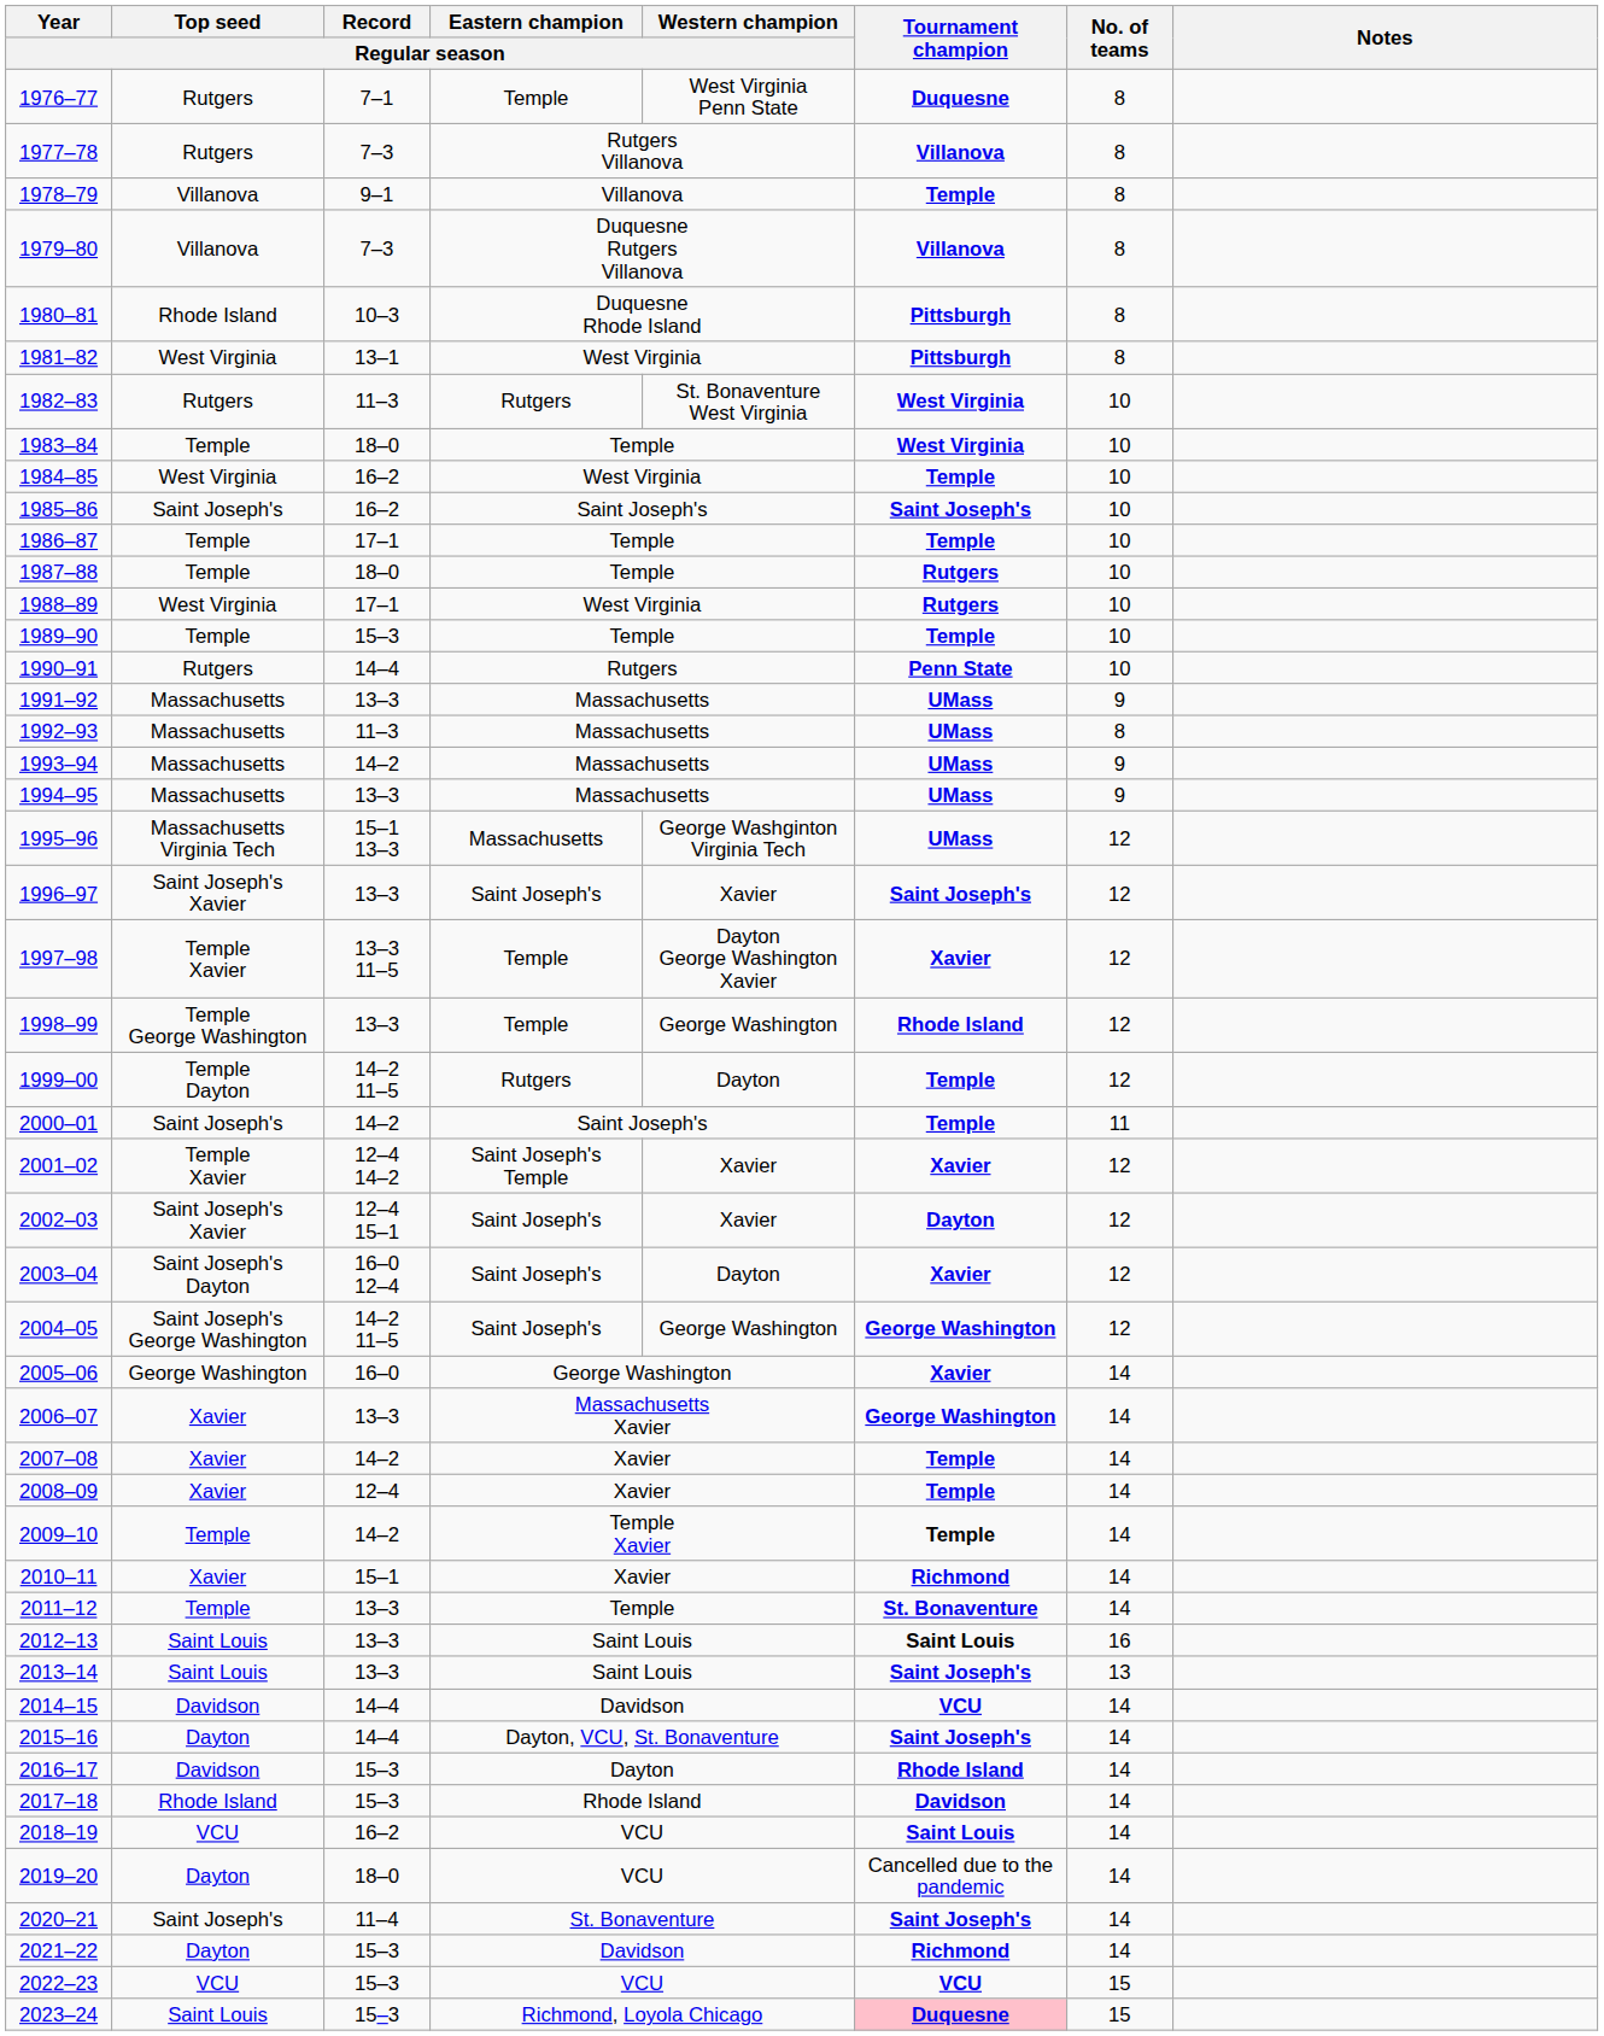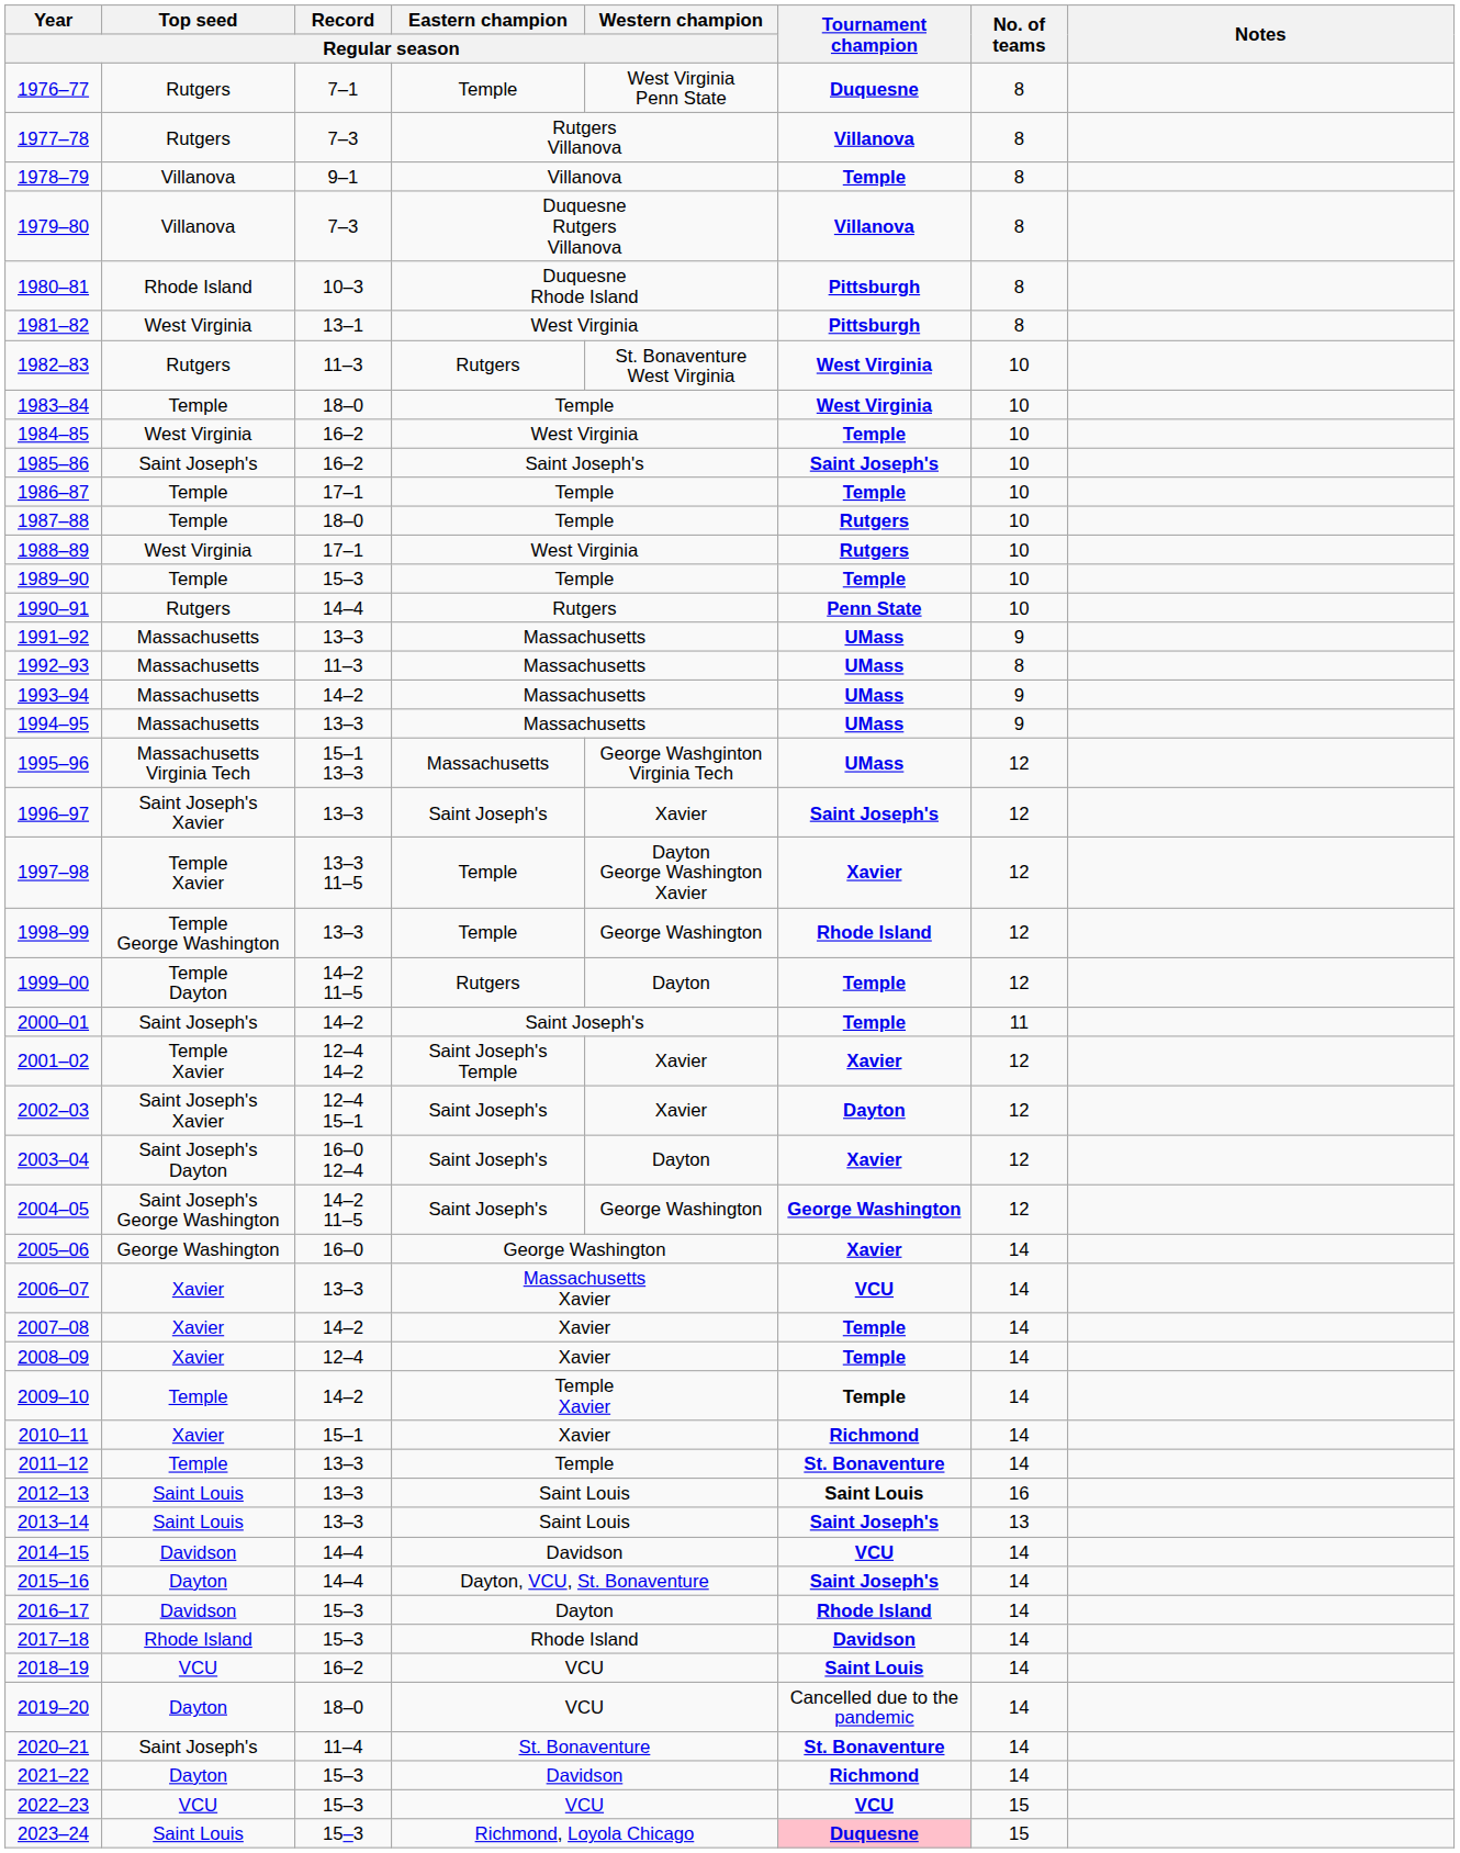2006–07 | Tournament champion: George Washington -> VCU
2020–21 | Tournament champion: Saint Joseph's -> St. Bonaventure
